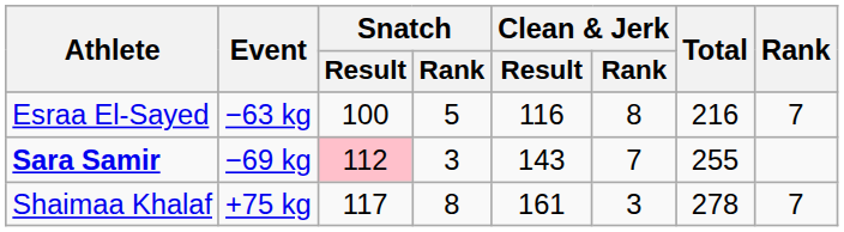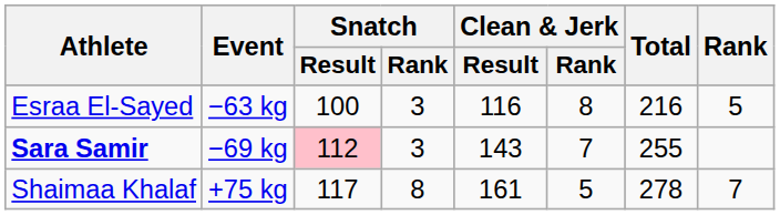Esraa El-Sayed | Snatch / Rank: 5 -> 3
Esraa El-Sayed | Rank: 7 -> 5
Shaimaa Khalaf | Clean & Jerk / Rank: 3 -> 5
